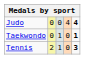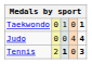rows swapped: Judo <-> Taekwondo
Tennis | column 3: normal -> bold
